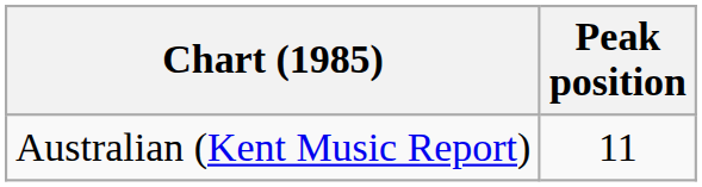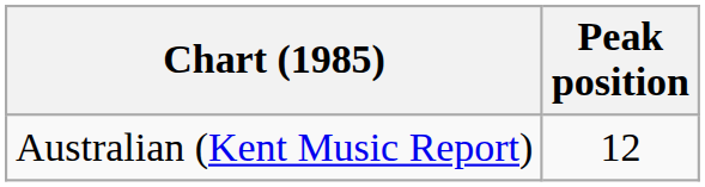Australian (Kent Music Report) | Peak position: 11 -> 12
